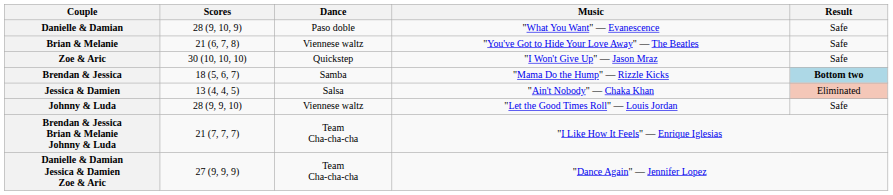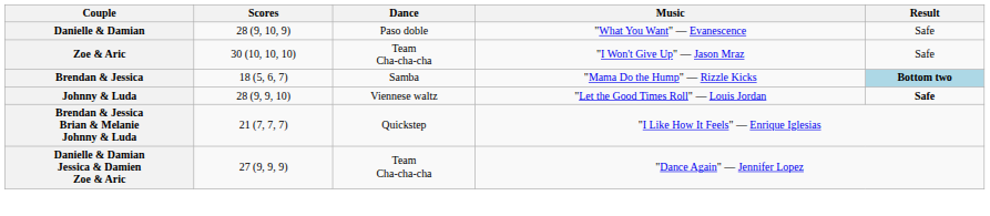- row: Brian & Melanie | 21 (6, 7, 8) | Viennese waltz | "You've Got to Hide Your Love Away" — The Beatles | Safe
Zoe & Aric | Dance: Quickstep -> Team Cha-cha-cha
- row: Jessica & Damien | 13 (4, 4, 5) | Salsa | "Ain't Nobody" — Chaka Khan | Eliminated
Johnny & Luda | Result: normal -> bold
Brendan & Jessica Brian & Melanie Johnny & Luda | Dance: Team Cha-cha-cha -> Quickstep
